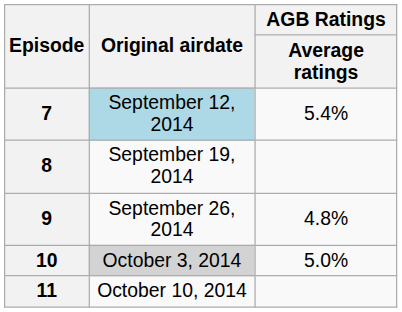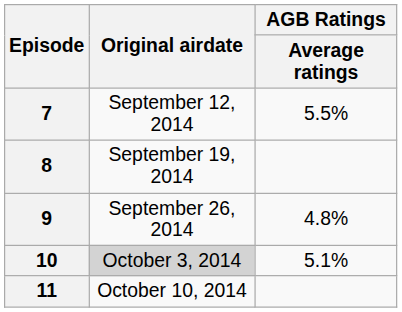7 | Original airdate: lightblue background -> no background
7 | AGB Ratings / Average ratings: 5.4% -> 5.5%
10 | AGB Ratings / Average ratings: 5.0% -> 5.1%
